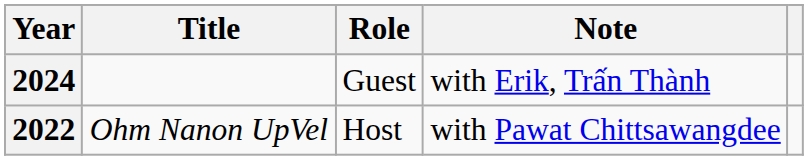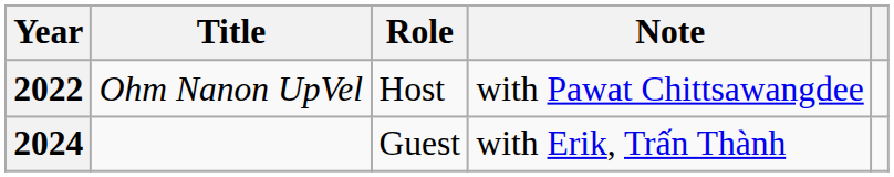rows swapped: 2022 <-> 2024
